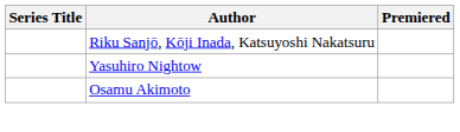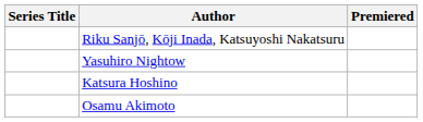+ row: Katsura Hoshino
